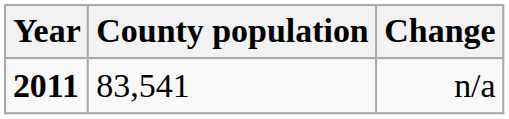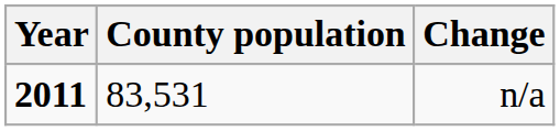n/a | County population: 83,541 -> 83,531
